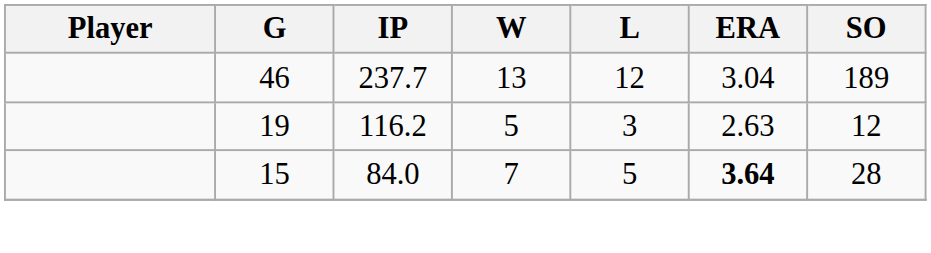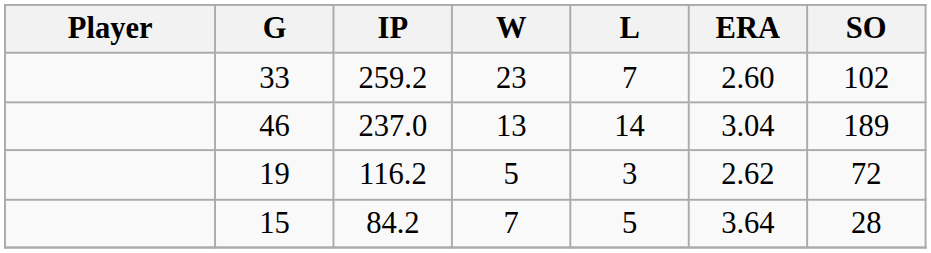+ row: 33 | 259.2 | 23 | 7 | 2.60 | 102
46 | IP: 237.7 -> 237.0
46 | L: 12 -> 14
19 | ERA: 2.63 -> 2.62
19 | SO: 12 -> 72
15 | IP: 84.0 -> 84.2
15 | ERA: bold -> normal
